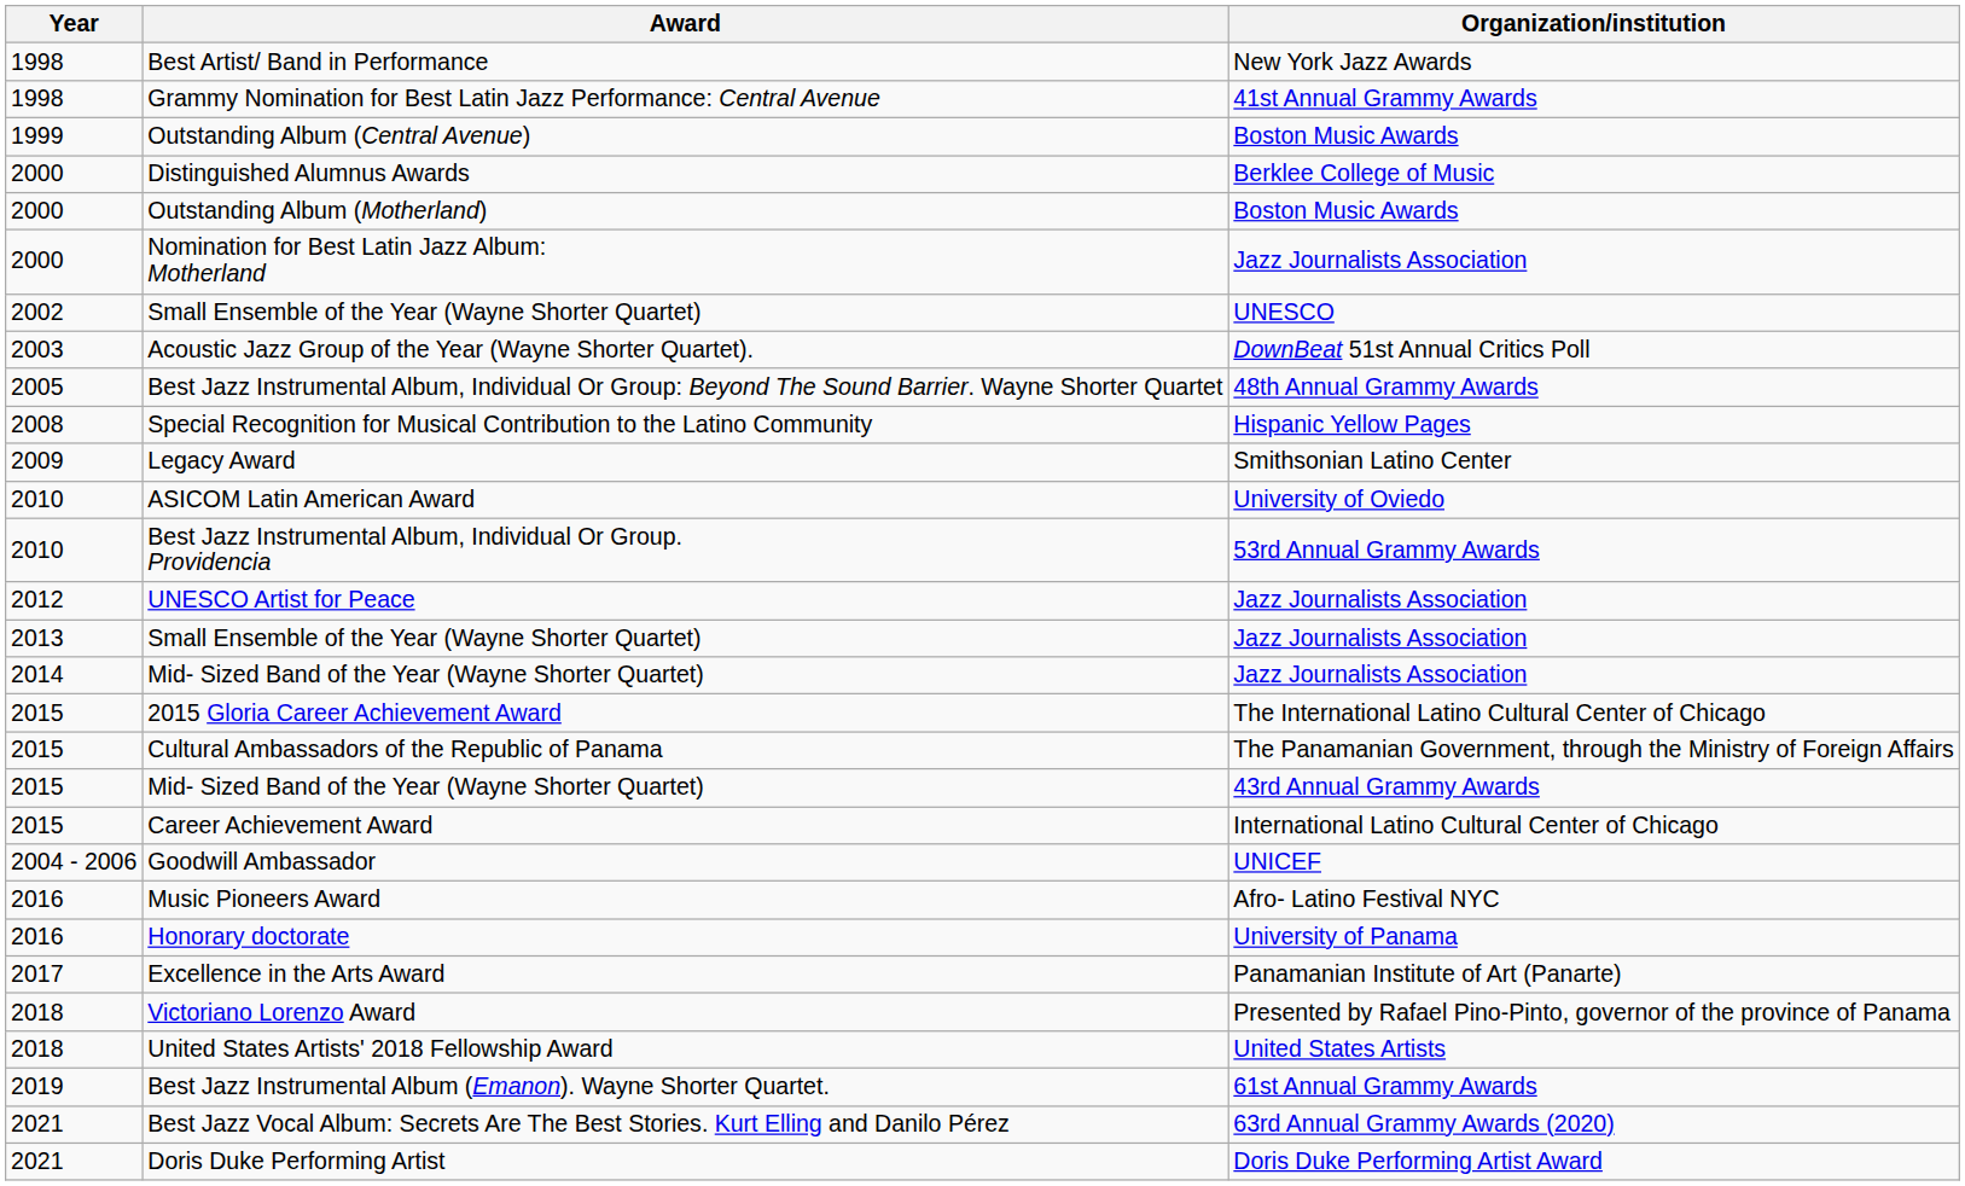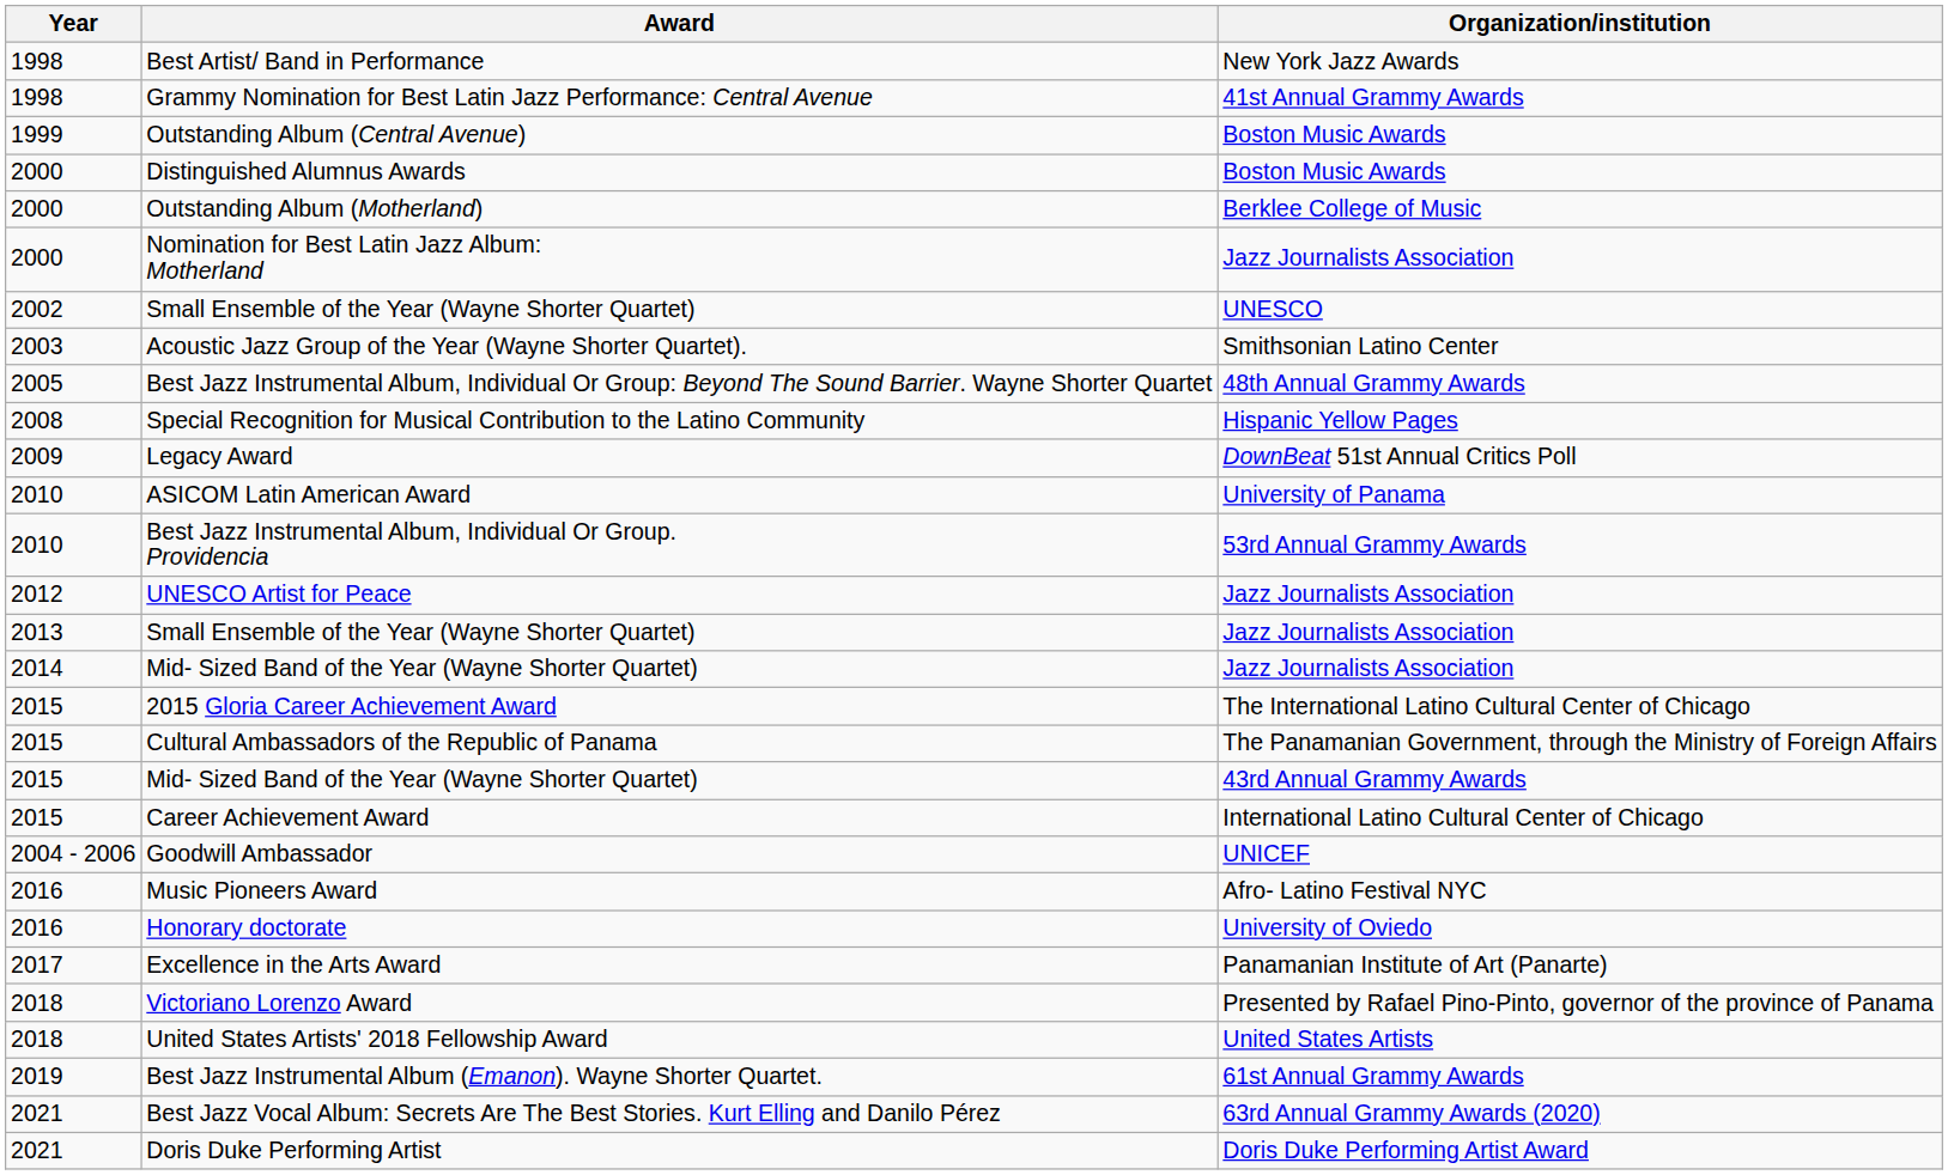Distinguished Alumnus Awards | Organization/institution: Berklee College of Music -> Boston Music Awards
Outstanding Album (Motherland) | Organization/institution: Boston Music Awards -> Berklee College of Music
Acoustic Jazz Group of the Year (Wayne Shorter Quartet). | Organization/institution: DownBeat 51st Annual Critics Poll -> Smithsonian Latino Center
Legacy Award | Organization/institution: Smithsonian Latino Center -> DownBeat 51st Annual Critics Poll
ASICOM Latin American Award | Organization/institution: University of Oviedo -> University of Panama
Honorary doctorate | Organization/institution: University of Panama -> University of Oviedo
